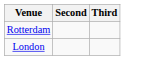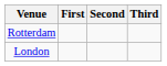+ column: First
